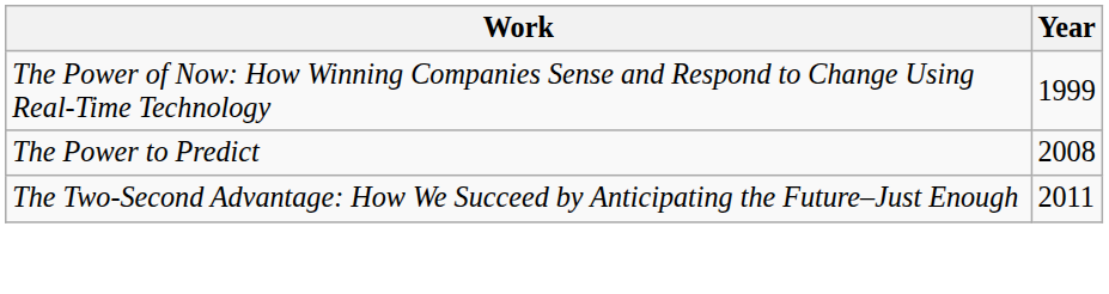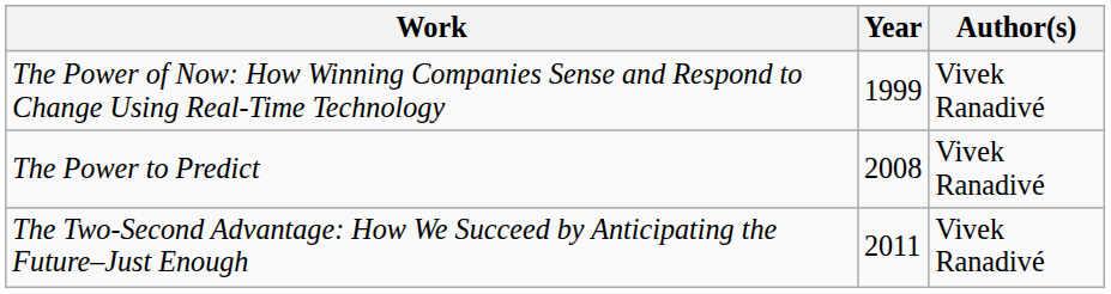+ column: Author(s) | Vivek Ranadivé | Vivek Ranadivé | Vivek Ranadivé
